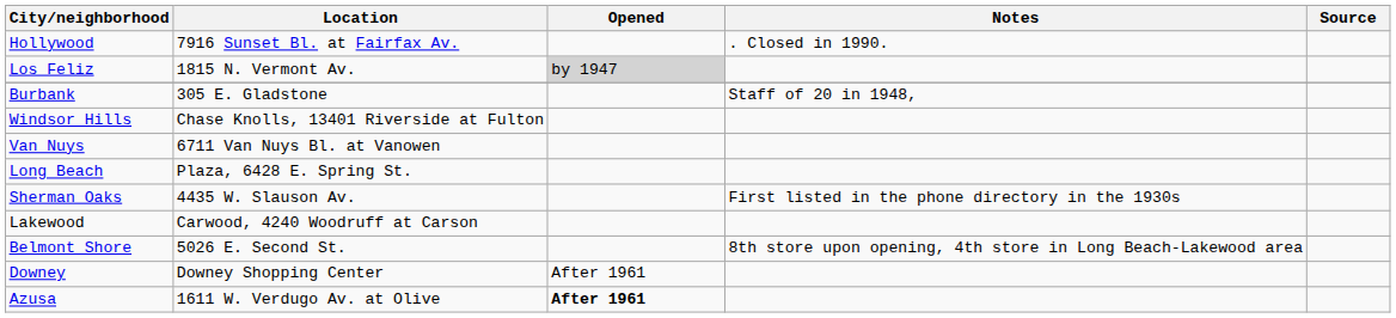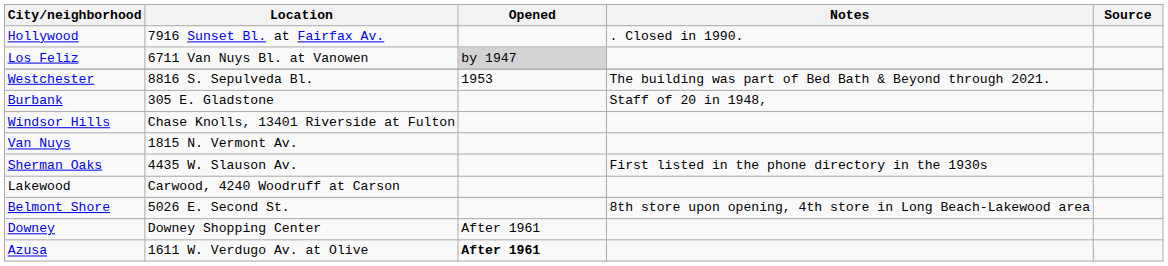Los Feliz | Location: 1815 N. Vermont Av. -> 6711 Van Nuys Bl. at Vanowen
+ row: Westchester | 8816 S. Sepulveda Bl. | 1953 | The building was part of Bed Bath & Beyond through 2021.
Van Nuys | Location: 6711 Van Nuys Bl. at Vanowen -> 1815 N. Vermont Av.
- row: Long Beach | Plaza, 6428 E. Spring St.
